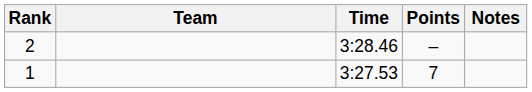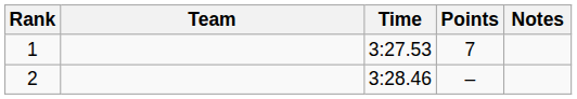rows swapped: 1 <-> 2
